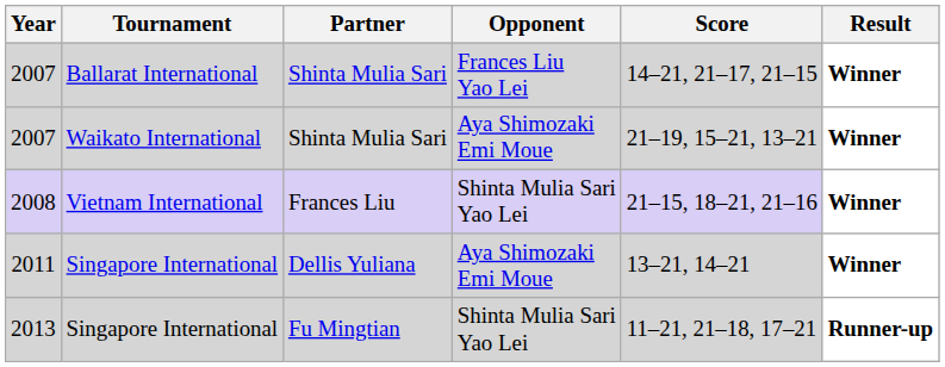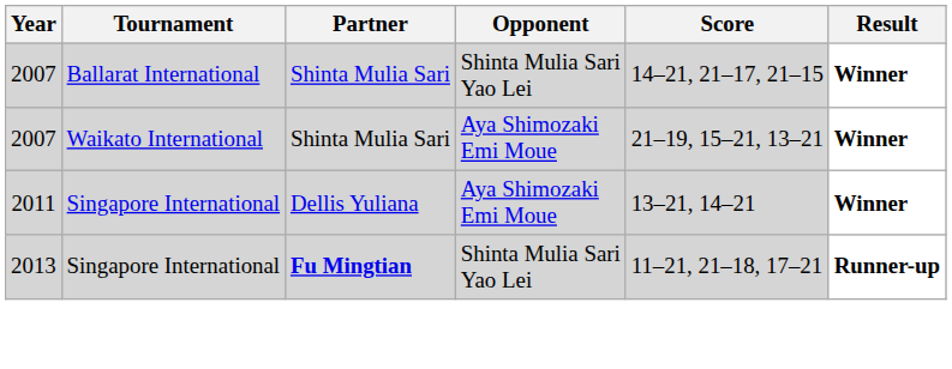2007 / Ballarat International | Opponent: Frances Liu Yao Lei -> Shinta Mulia Sari Yao Lei
- row: 2008 | Vietnam International | Frances Liu | Shinta Mulia Sari Yao Lei | 21–15, 18–21, 21–16 | Winner
2013 | Partner: normal -> bold
